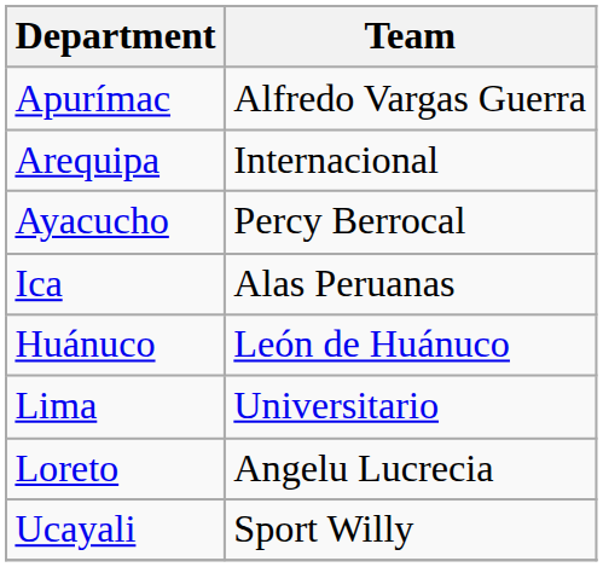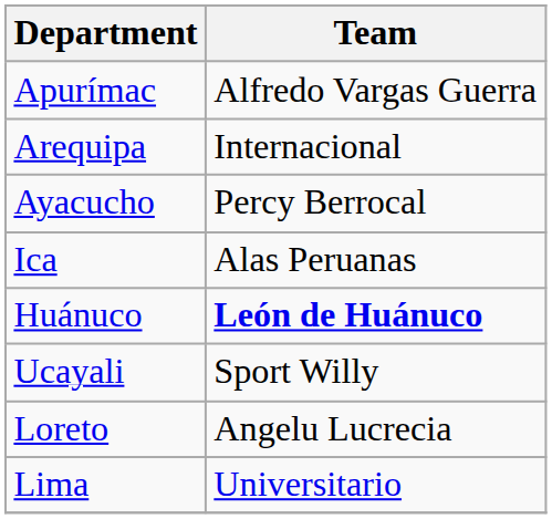Huánuco | Team: normal -> bold
rows swapped: Lima <-> Ucayali
